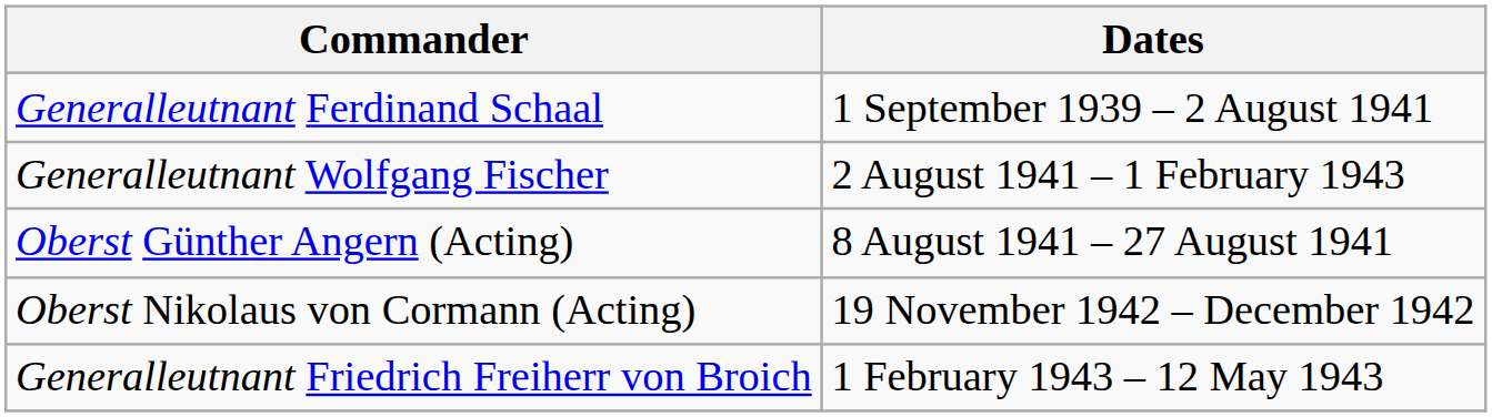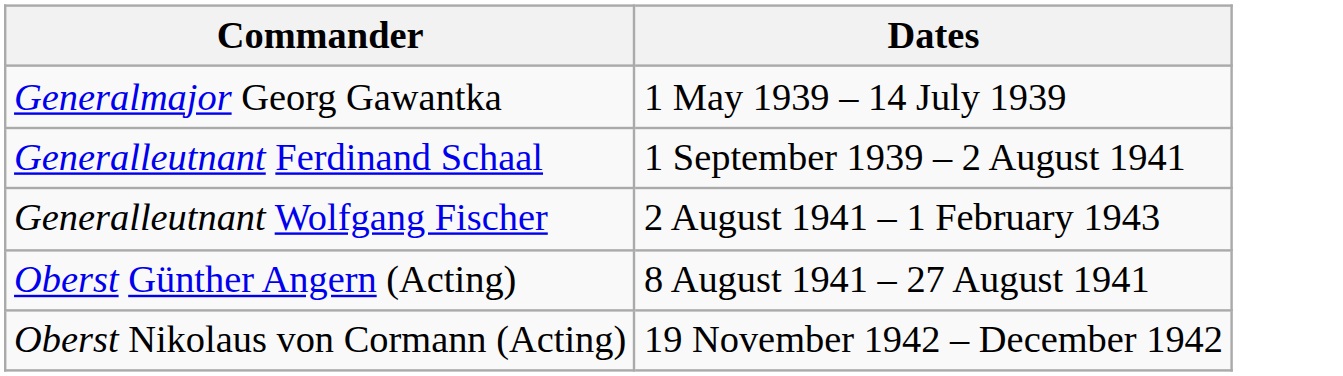+ row: Generalmajor Georg Gawantka | 1 May 1939 – 14 July 1939
- row: Generalleutnant Friedrich Freiherr von Broich | 1 February 1943 – 12 May 1943
